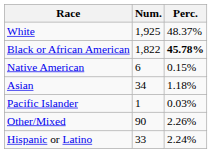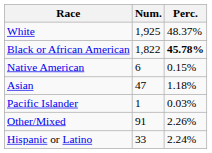Asian | Num.: 34 -> 47
Other/Mixed | Num.: 90 -> 91
